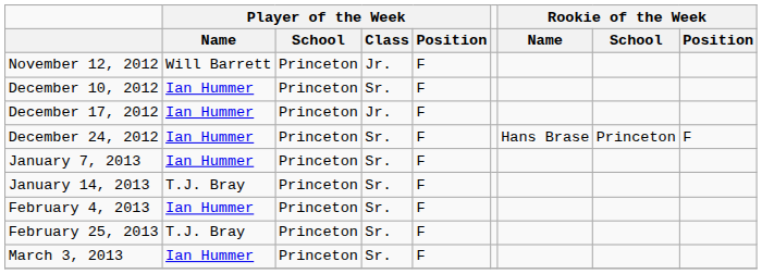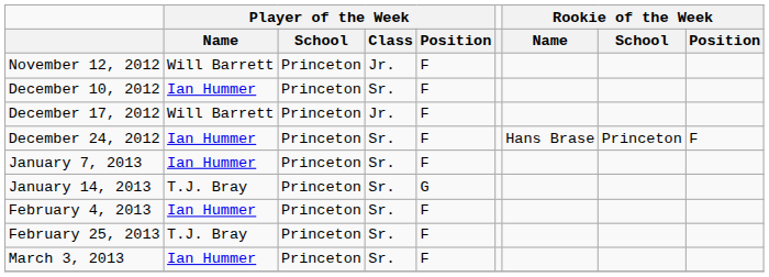December 17, 2012 | Player of the Week / Name: Ian Hummer -> Will Barrett
January 14, 2013 | Player of the Week / Position: F -> G
